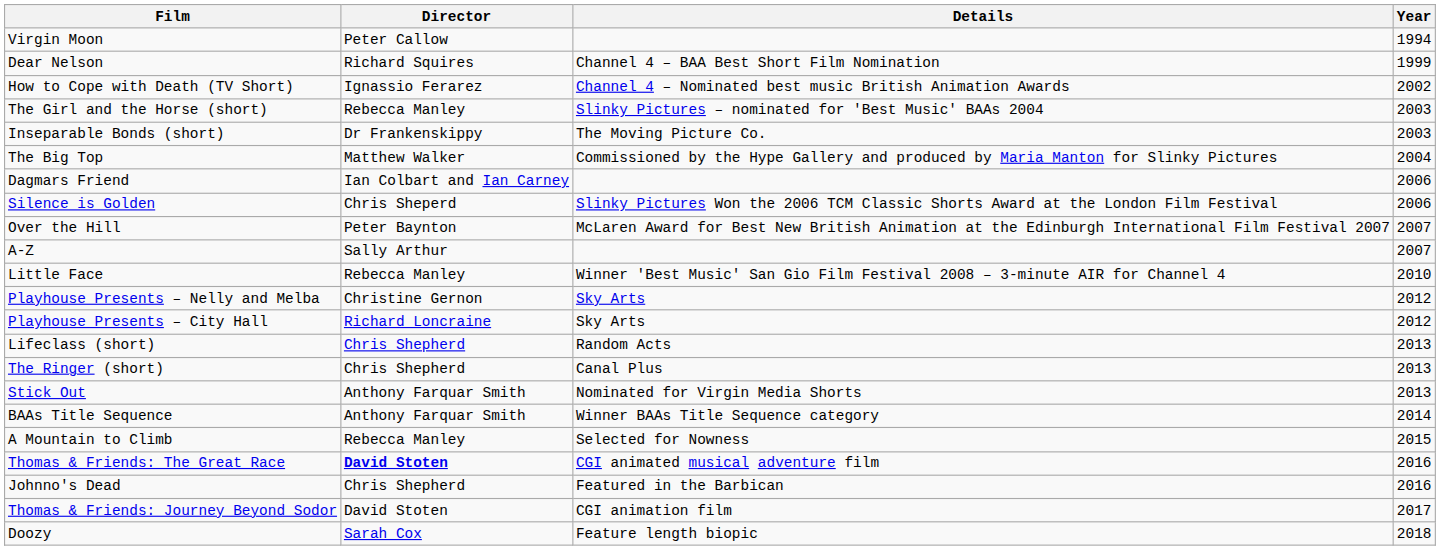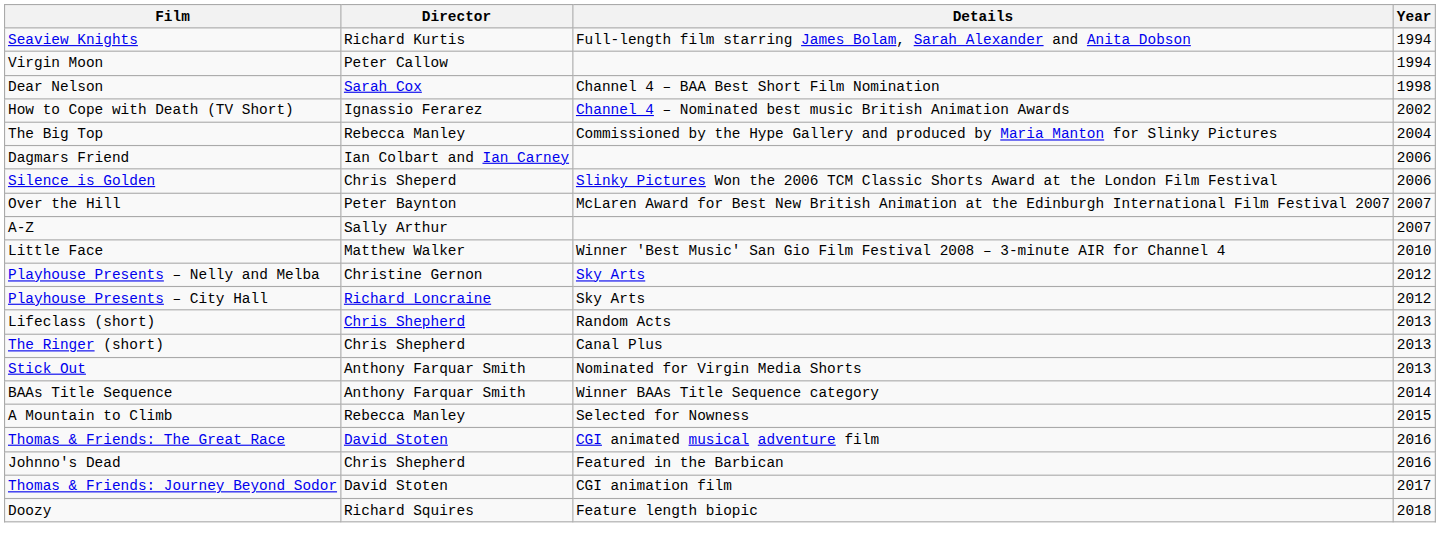+ row: Seaview Knights | Richard Kurtis | Full-length film starring James Bolam, Sarah Alexander and Anita Dobson | 1994
Dear Nelson | Director: Richard Squires -> Sarah Cox
Dear Nelson | Year: 1999 -> 1998
- row: The Girl and the Horse (short) | Rebecca Manley | Slinky Pictures – nominated for 'Best Music' BAAs 2004 | 2003
- row: Inseparable Bonds (short) | Dr Frankenskippy | The Moving Picture Co. | 2003
The Big Top | Director: Matthew Walker -> Rebecca Manley
Little Face | Director: Rebecca Manley -> Matthew Walker
Thomas & Friends: The Great Race | Director: bold -> normal
Doozy | Director: Sarah Cox -> Richard Squires
